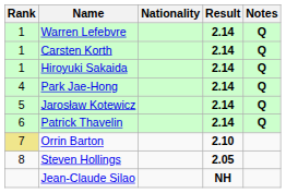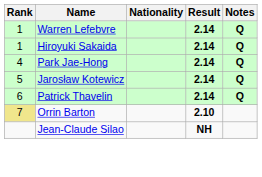- row: 1 | Carsten Korth | 2.14 | Q
- row: 8 | Steven Hollings | 2.05
